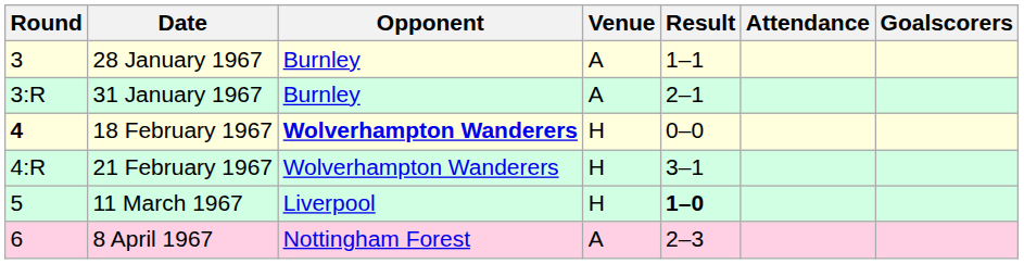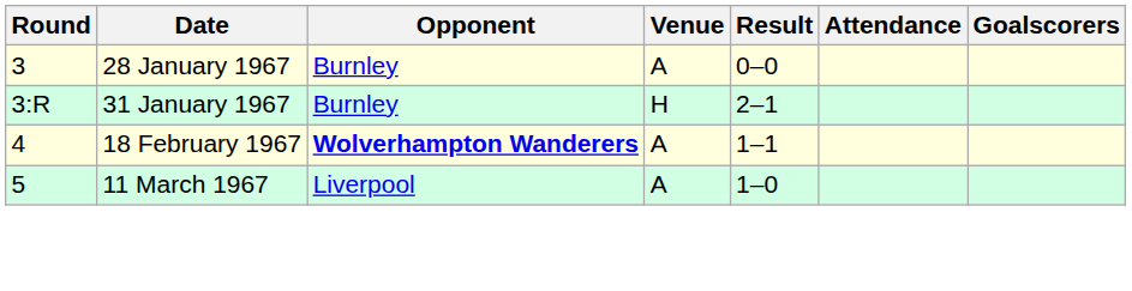28 January 1967 | Result: 1–1 -> 0–0
31 January 1967 | Venue: A -> H
18 February 1967 | Round: bold -> normal
18 February 1967 | Venue: H -> A
18 February 1967 | Result: 0–0 -> 1–1
- row: 4:R | 21 February 1967 | Wolverhampton Wanderers | H | 3–1
11 March 1967 | Venue: H -> A
11 March 1967 | Result: bold -> normal
- row: 6 | 8 April 1967 | Nottingham Forest | A | 2–3
